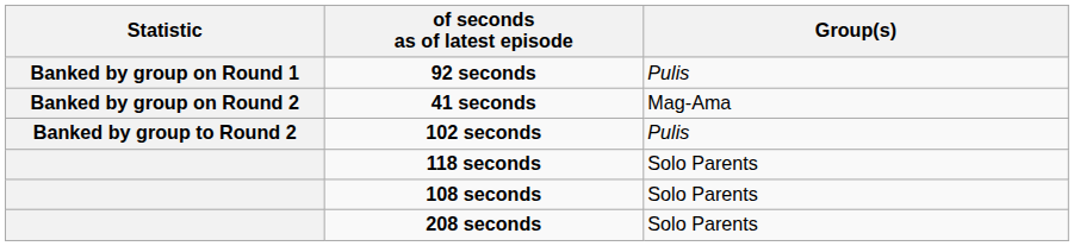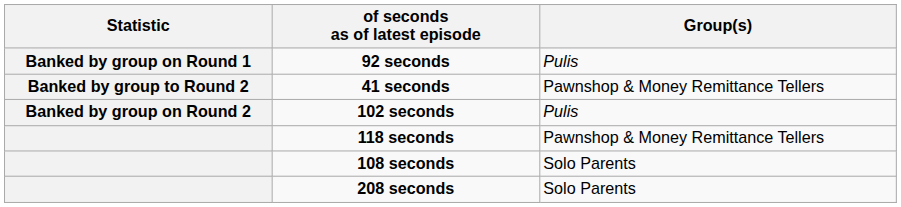41 seconds | Statistic: Banked by group on Round 2 -> Banked by group to Round 2
41 seconds | Group(s): Mag-Ama -> Pawnshop & Money Remittance Tellers
102 seconds | Statistic: Banked by group to Round 2 -> Banked by group on Round 2
118 seconds | Group(s): Solo Parents -> Pawnshop & Money Remittance Tellers
